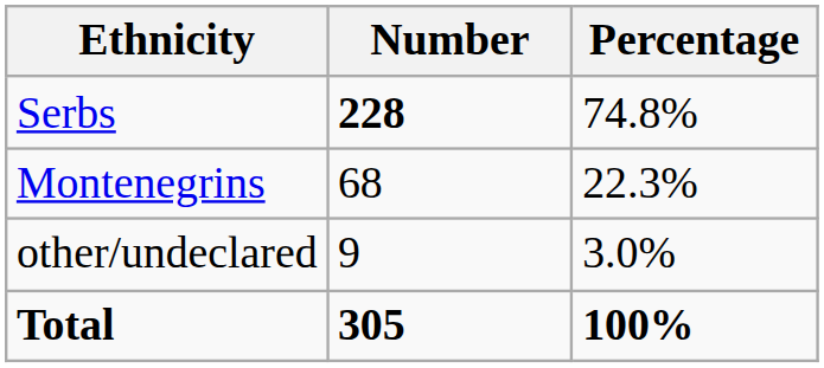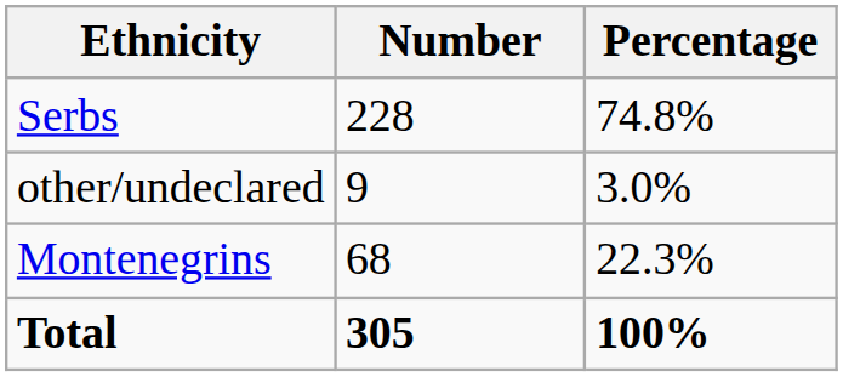Serbs | Number: bold -> normal
rows swapped: Montenegrins <-> other/undeclared
